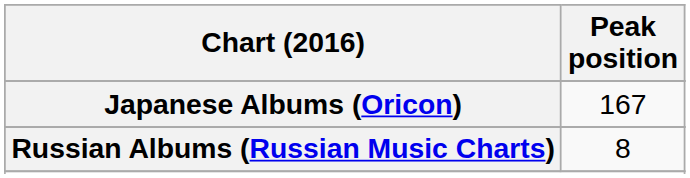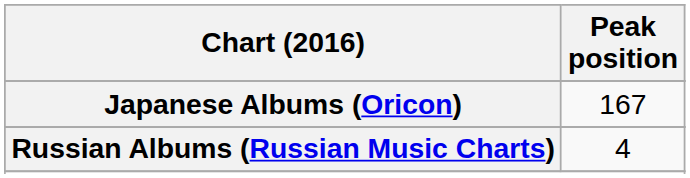Russian Albums (Russian Music Charts) | Peak position: 8 -> 4
